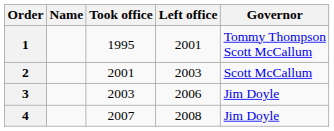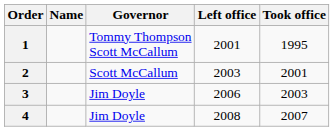columns swapped: Took office <-> Governor
